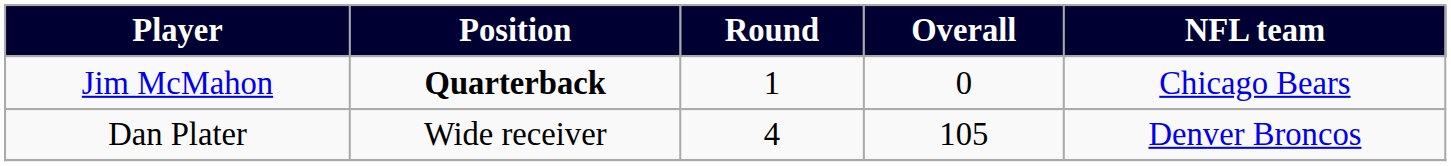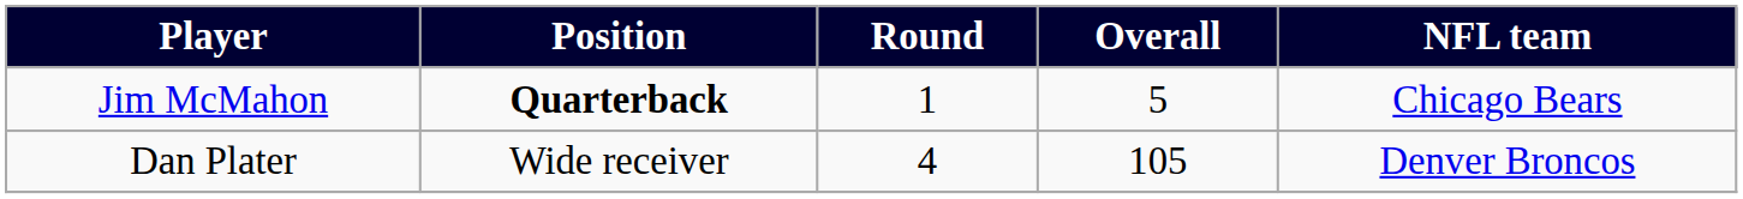Jim McMahon | Overall: 0 -> 5
